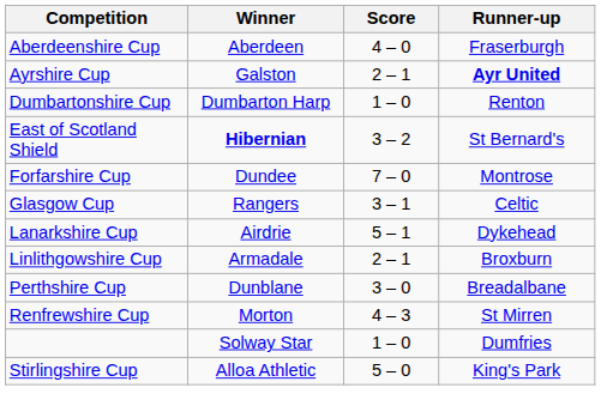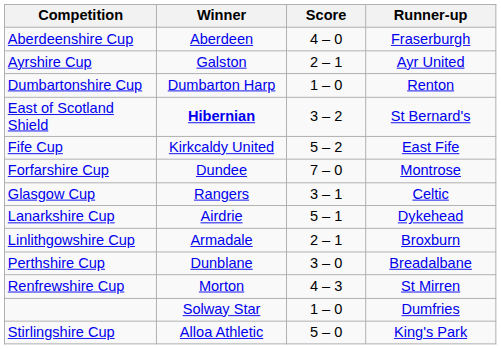Ayrshire Cup | Runner-up: bold -> normal
+ row: Fife Cup | Kirkcaldy United | 5 – 2 | East Fife
